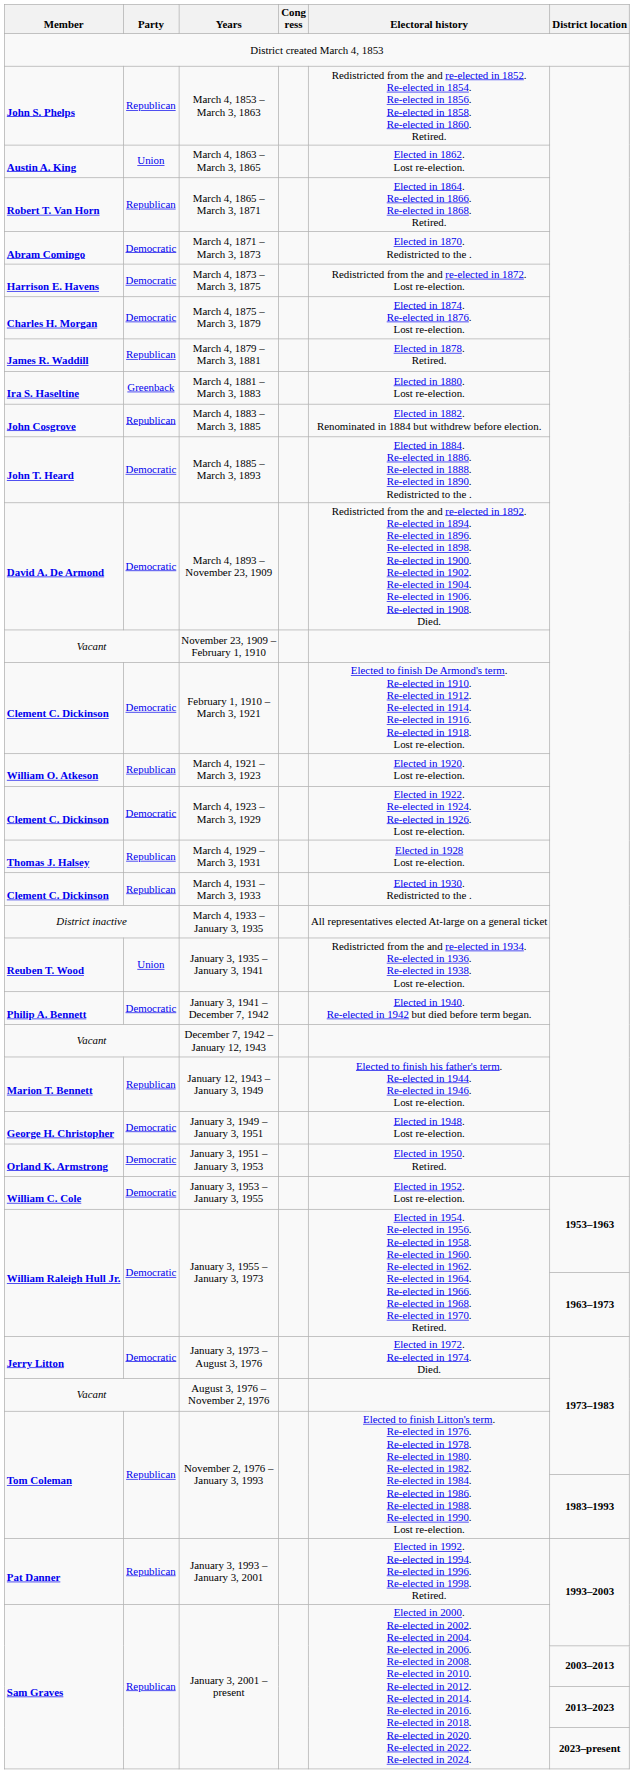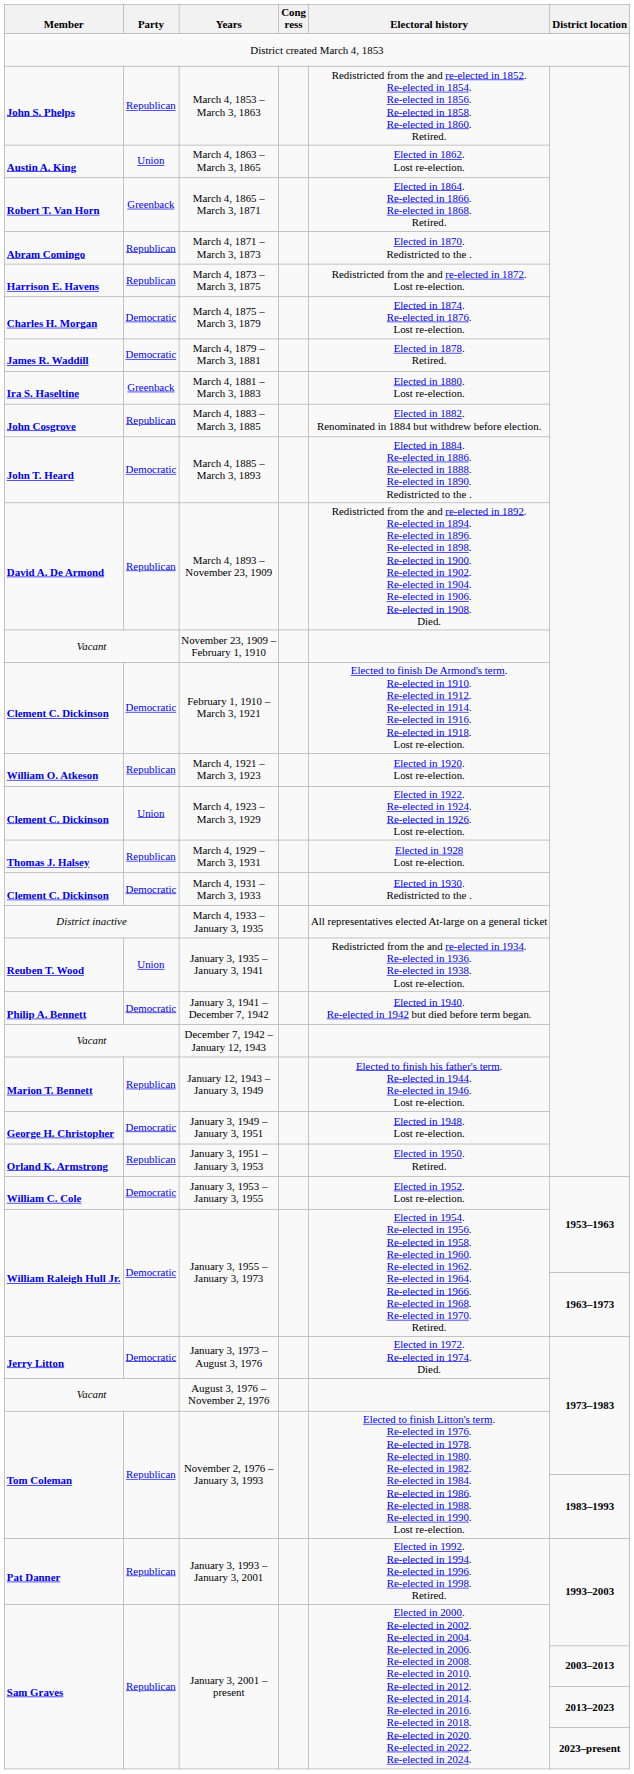March 4, 1865 – March 3, 1871 | Party: Republican -> Greenback
March 4, 1871 – March 3, 1873 | Party: Democratic -> Republican
March 4, 1873 – March 3, 1875 | Party: Democratic -> Republican
March 4, 1879 – March 3, 1881 | Party: Republican -> Democratic
March 4, 1893 – November 23, 1909 | Party: Democratic -> Republican
March 4, 1923 – March 3, 1929 | Party: Democratic -> Union
March 4, 1931 – March 3, 1933 | Party: Republican -> Democratic
January 3, 1951 – January 3, 1953 | Party: Democratic -> Republican
